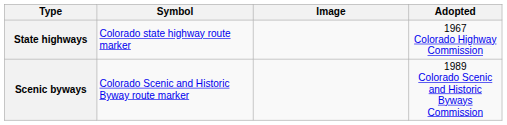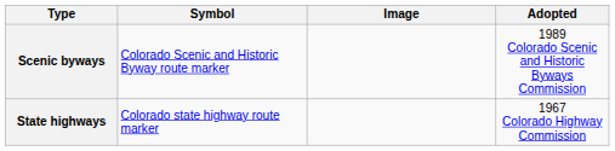rows swapped: State highways <-> Scenic byways
